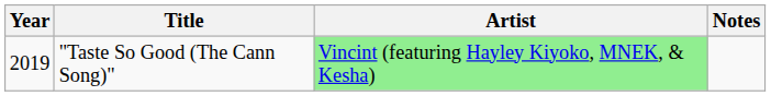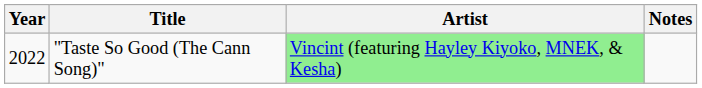"Taste So Good (The Cann Song)" | Year: 2019 -> 2022
